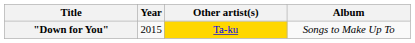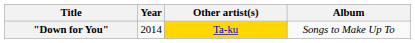"Down for You" | Year: 2015 -> 2014
